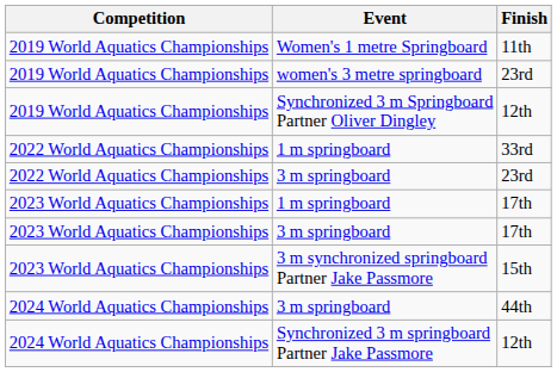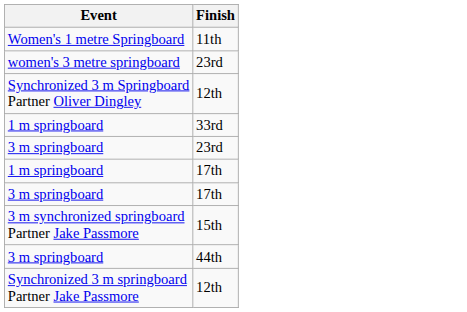- column: Competition | 2019 World Aquatics Championships | 2019 World Aquatics Championships | 2019 World Aquatics Championships | 2022 World Aquatics Championships | 2022 World Aquatics Championships | 2023 World Aquatics Championships | 2023 World Aquatics Championships | 2023 World Aquatics Championships | 2024 World Aquatics Championships | 2024 World Aquatics Championships
